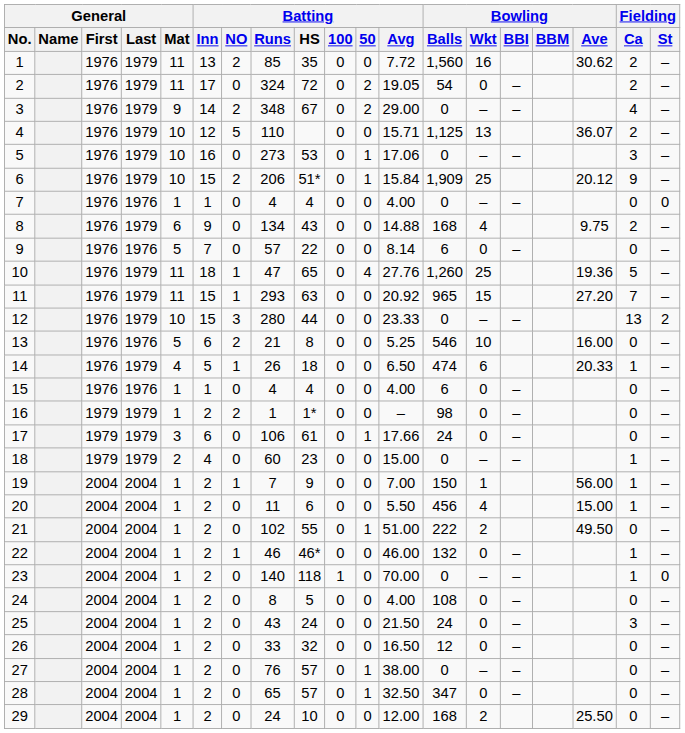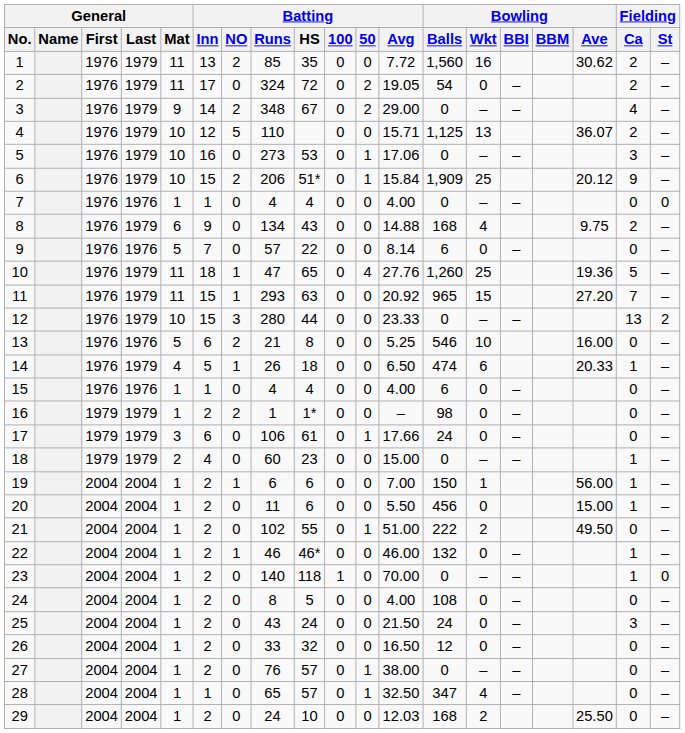19 | Batting / Runs: 7 -> 6
19 | Batting / HS: 9 -> 6
20 | Bowling / Wkt: 4 -> 0
28 | Batting / Inn: 2 -> 1
28 | Bowling / Wkt: 0 -> 4
29 | Batting / Avg: 12.00 -> 12.03
